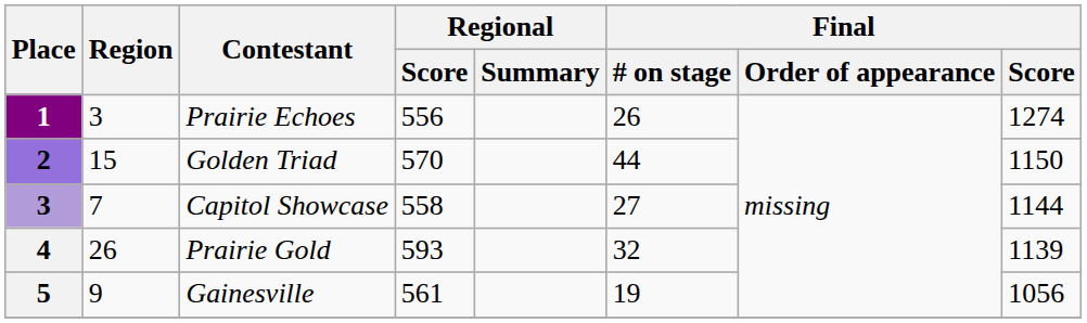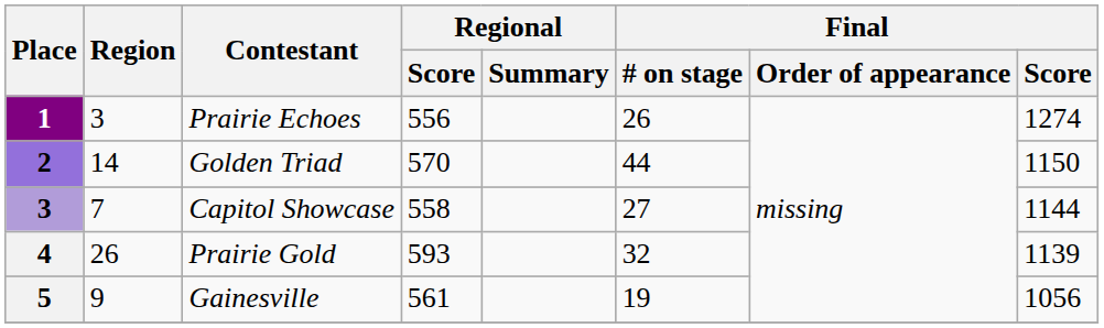Golden Triad | Region: 15 -> 14
